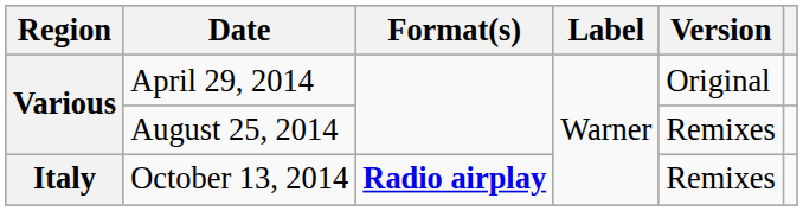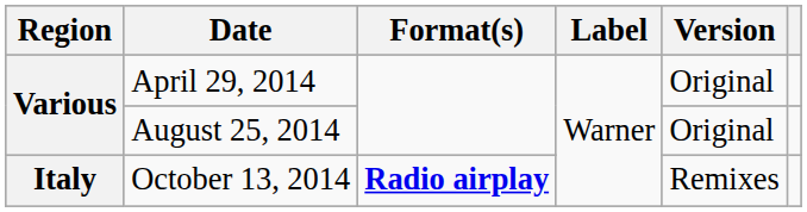August 25, 2014 | Version: Remixes -> Original
